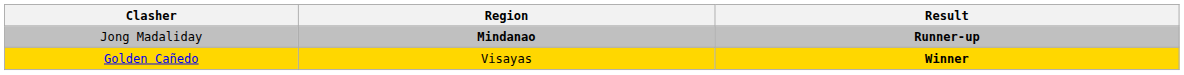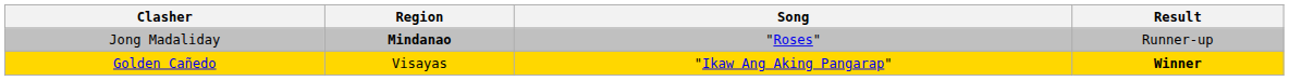+ column: Song | "Roses" | "Ikaw Ang Aking Pangarap"
Jong Madaliday | Result: bold -> normal
